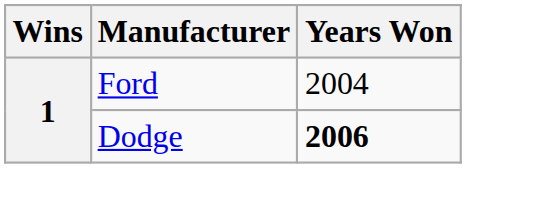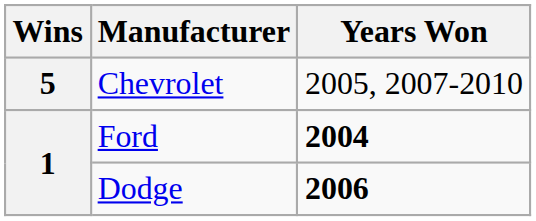+ row: 5 | Chevrolet | 2005, 2007-2010
Ford | Years Won: normal -> bold
